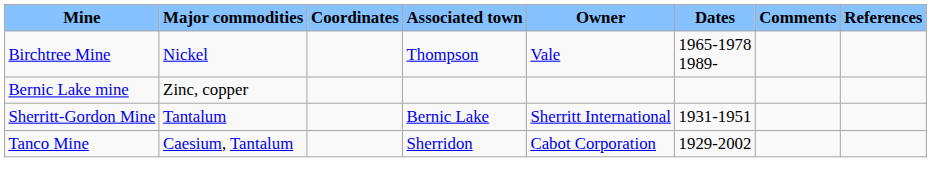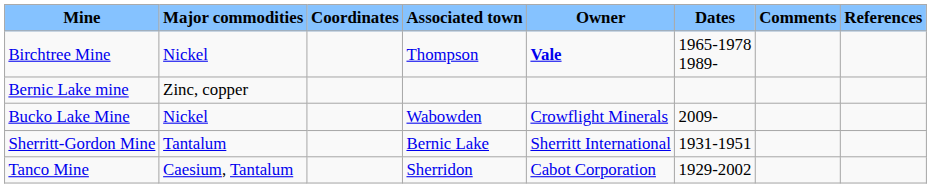Birchtree Mine | Owner: normal -> bold
+ row: Bucko Lake Mine | Nickel | Wabowden | Crowflight Minerals | 2009-
